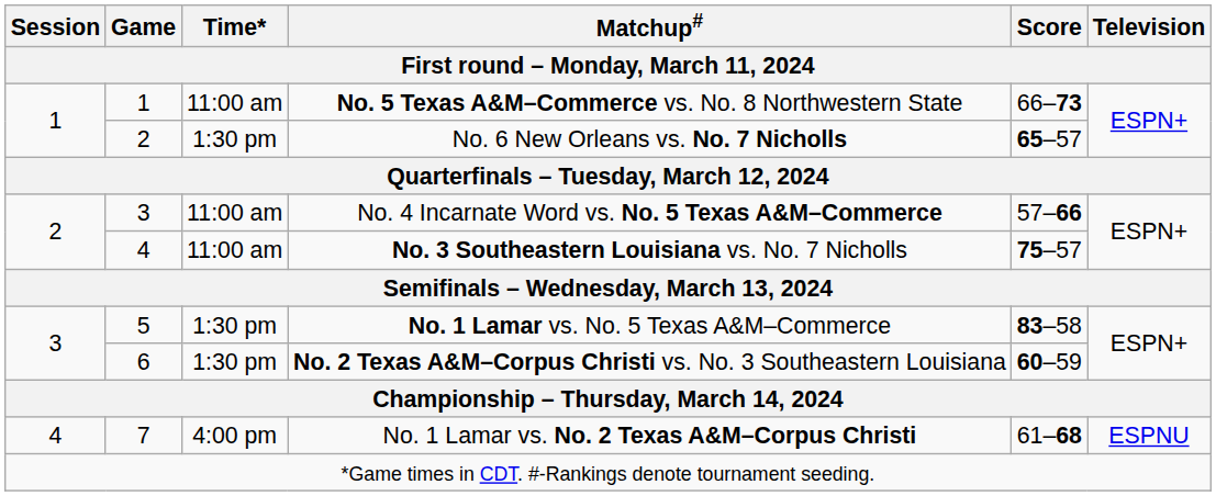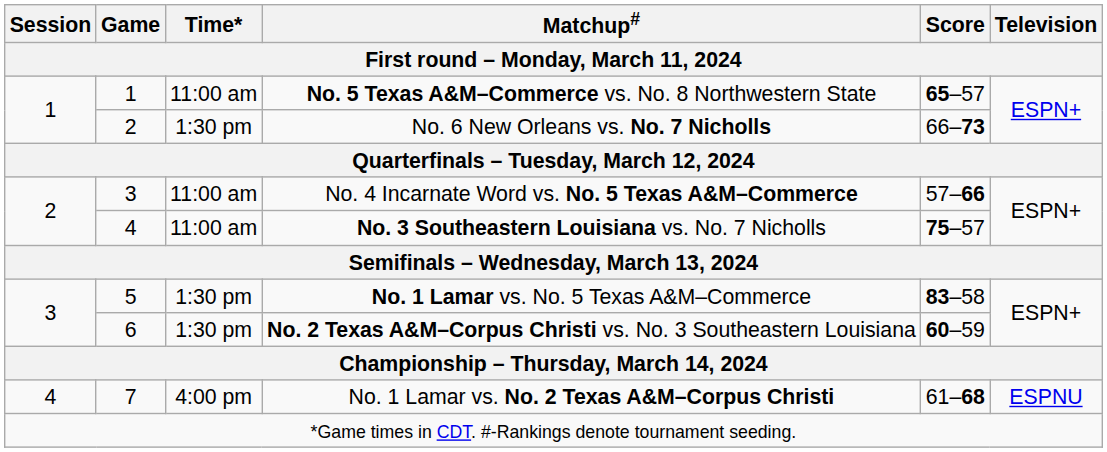No. 5 Texas A&M–Commerce vs. No. 8 Northwestern State | Score: 66–73 -> 65–57
No. 6 New Orleans vs. No. 7 Nicholls | Score: 65–57 -> 66–73
